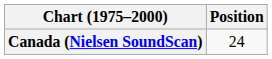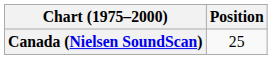Canada (Nielsen SoundScan) | Position: 24 -> 25
